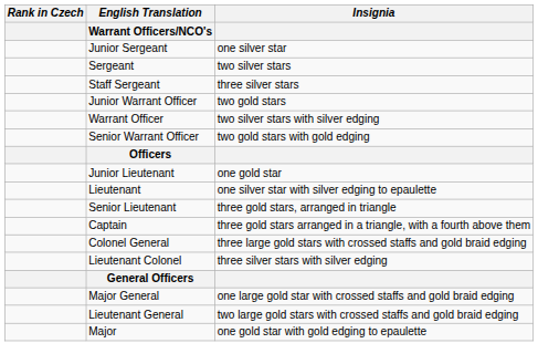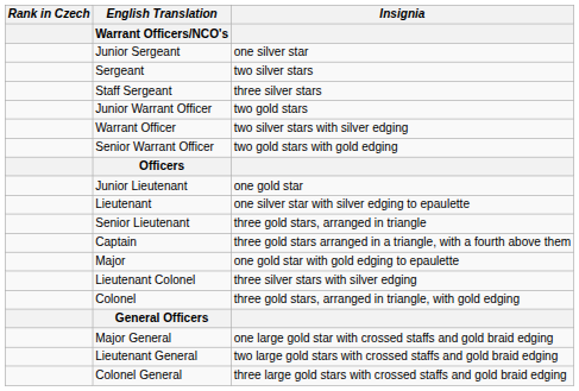rows swapped: Major <-> Colonel General
+ row: Colonel | three gold stars, arranged in triangle, with gold edging
